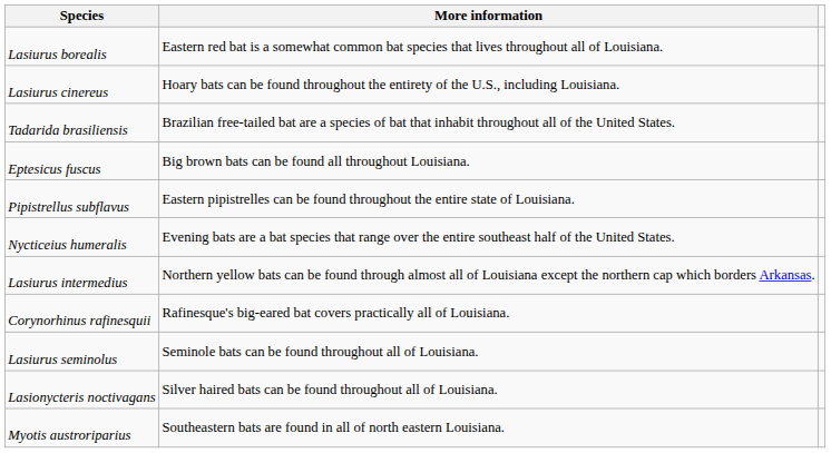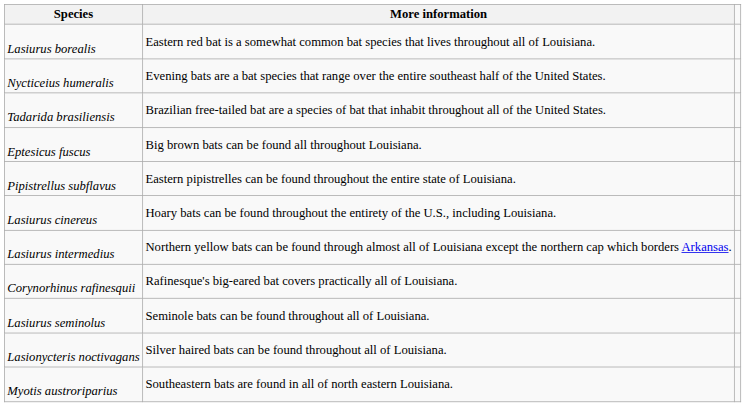rows swapped: Nycticeius humeralis <-> Lasiurus cinereus
